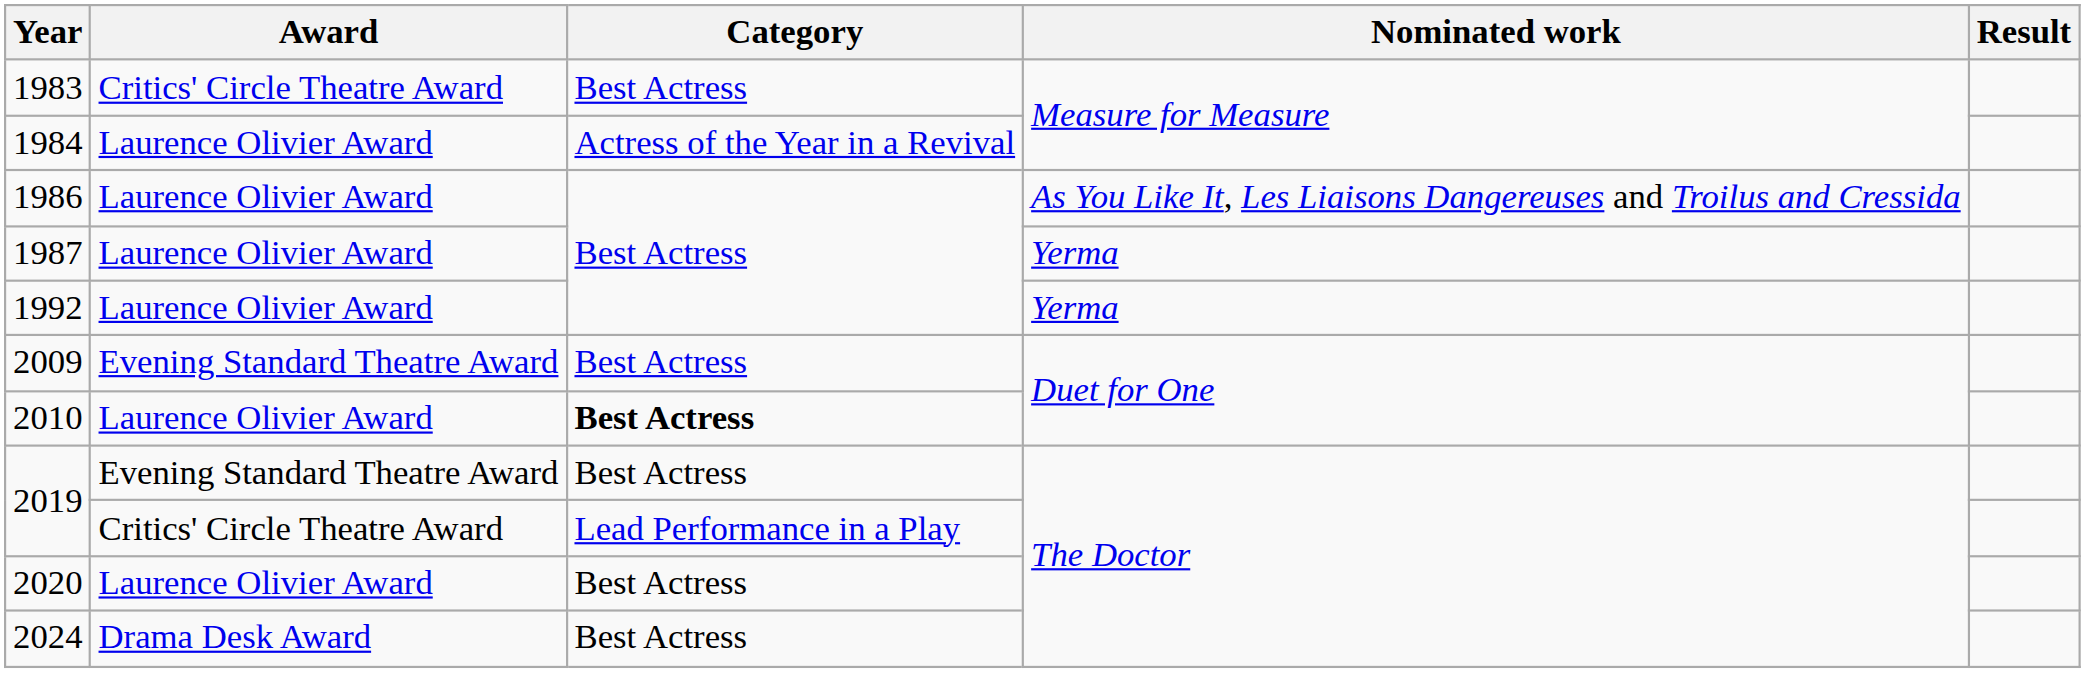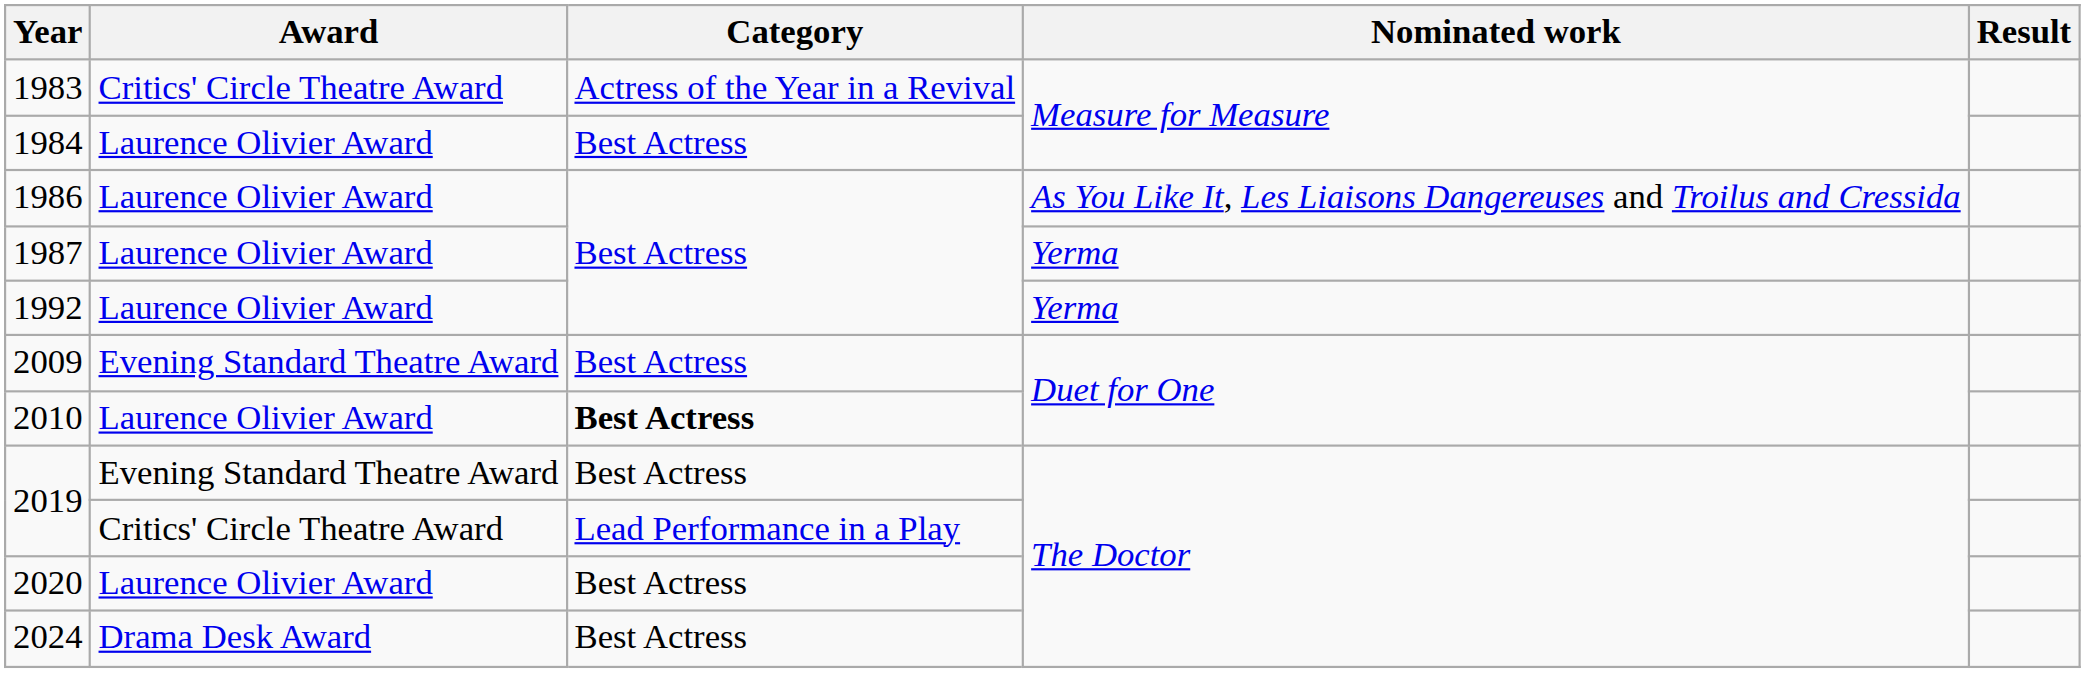1983 | Category: Best Actress -> Actress of the Year in a Revival
1984 | Category: Actress of the Year in a Revival -> Best Actress
